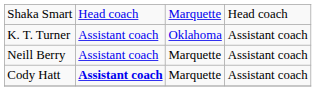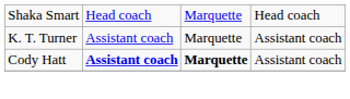K. T. Turner | column 3: Oklahoma -> Marquette
- row: Neill Berry | Assistant coach | Marquette | Assistant coach
Cody Hatt | column 3: normal -> bold
